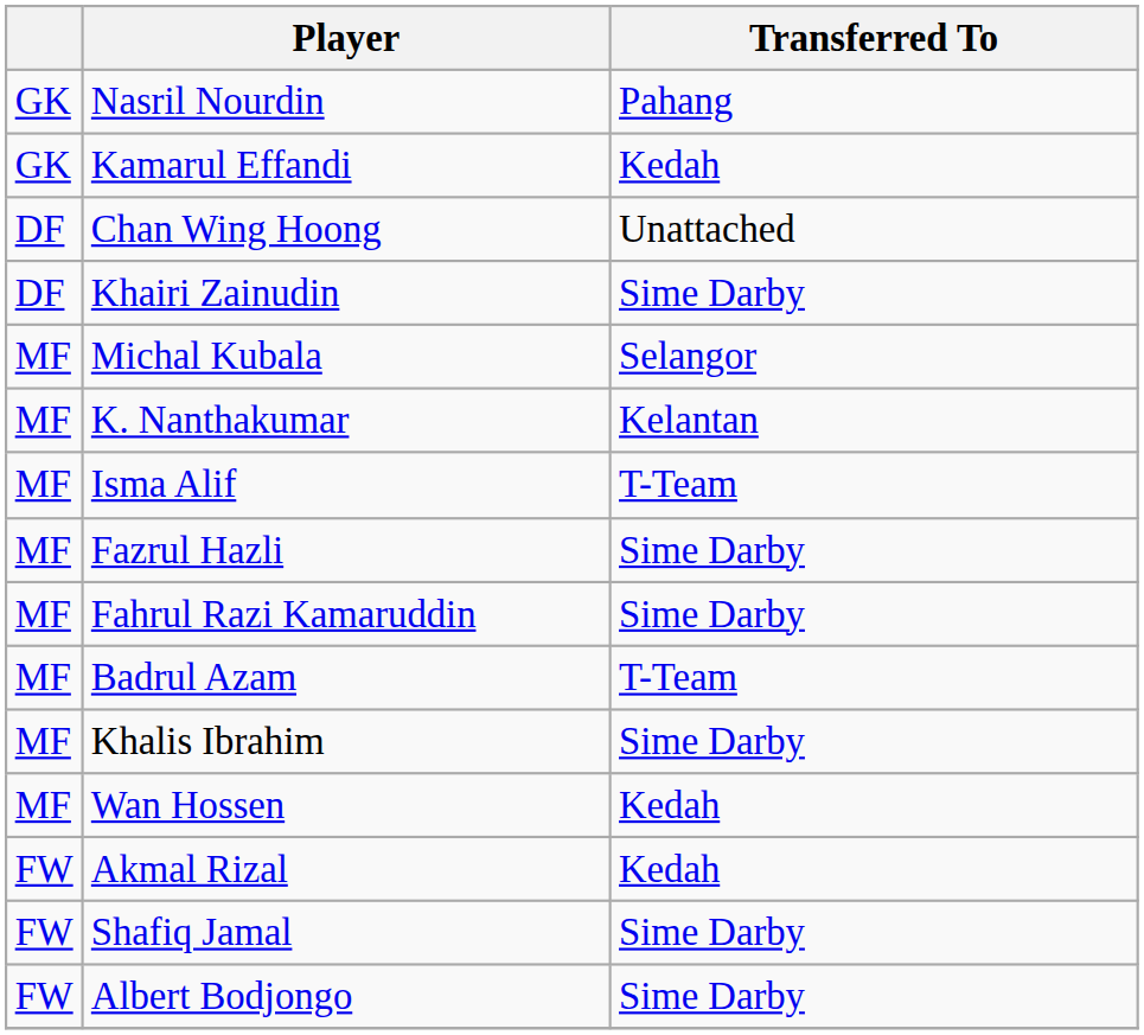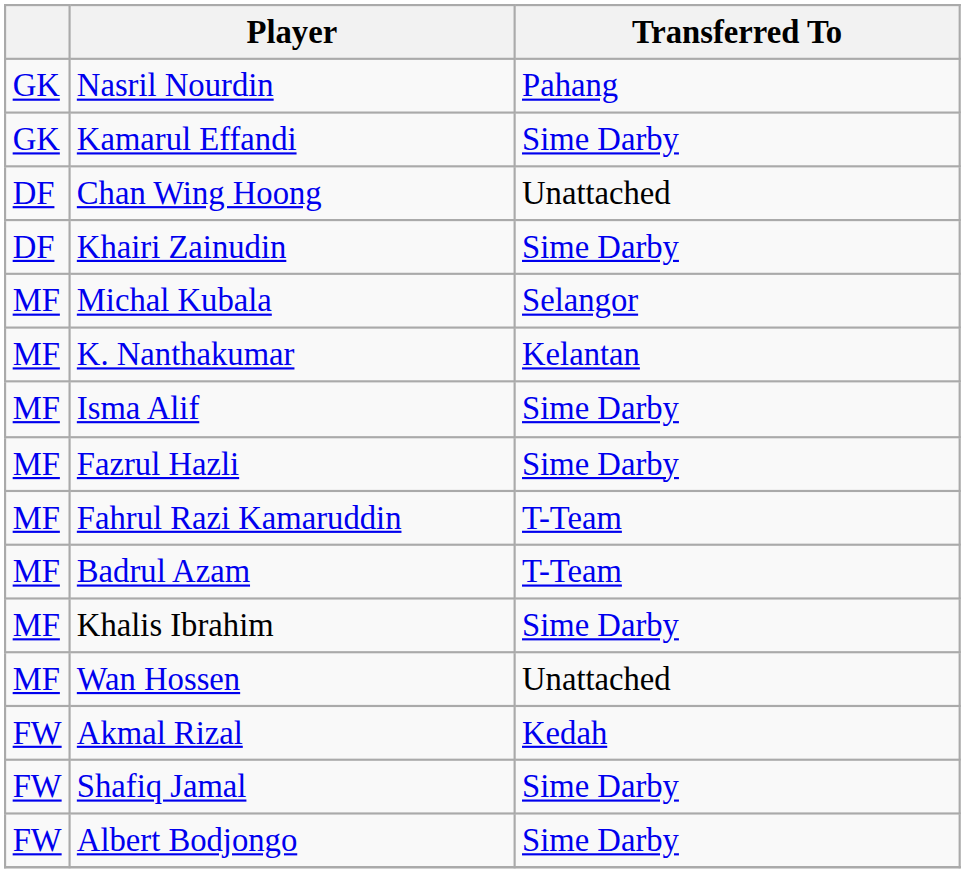Kamarul Effandi | Transferred To: Kedah -> Sime Darby
Isma Alif | Transferred To: T-Team -> Sime Darby
Fahrul Razi Kamaruddin | Transferred To: Sime Darby -> T-Team
Wan Hossen | Transferred To: Kedah -> Unattached
